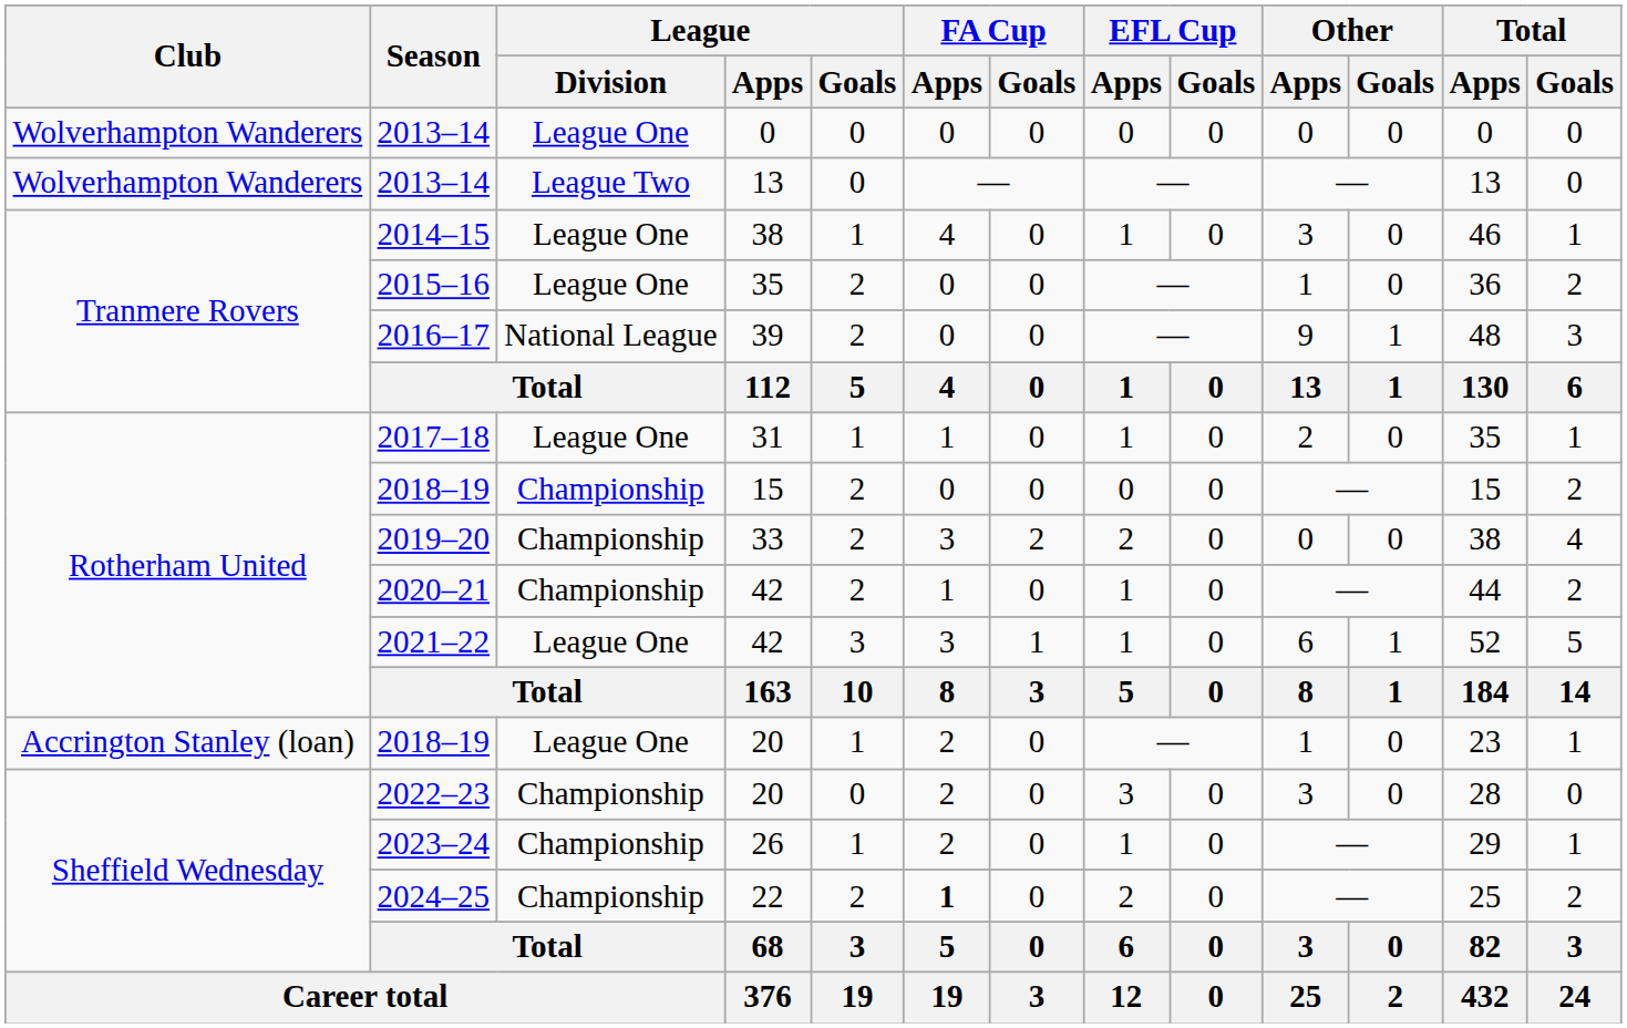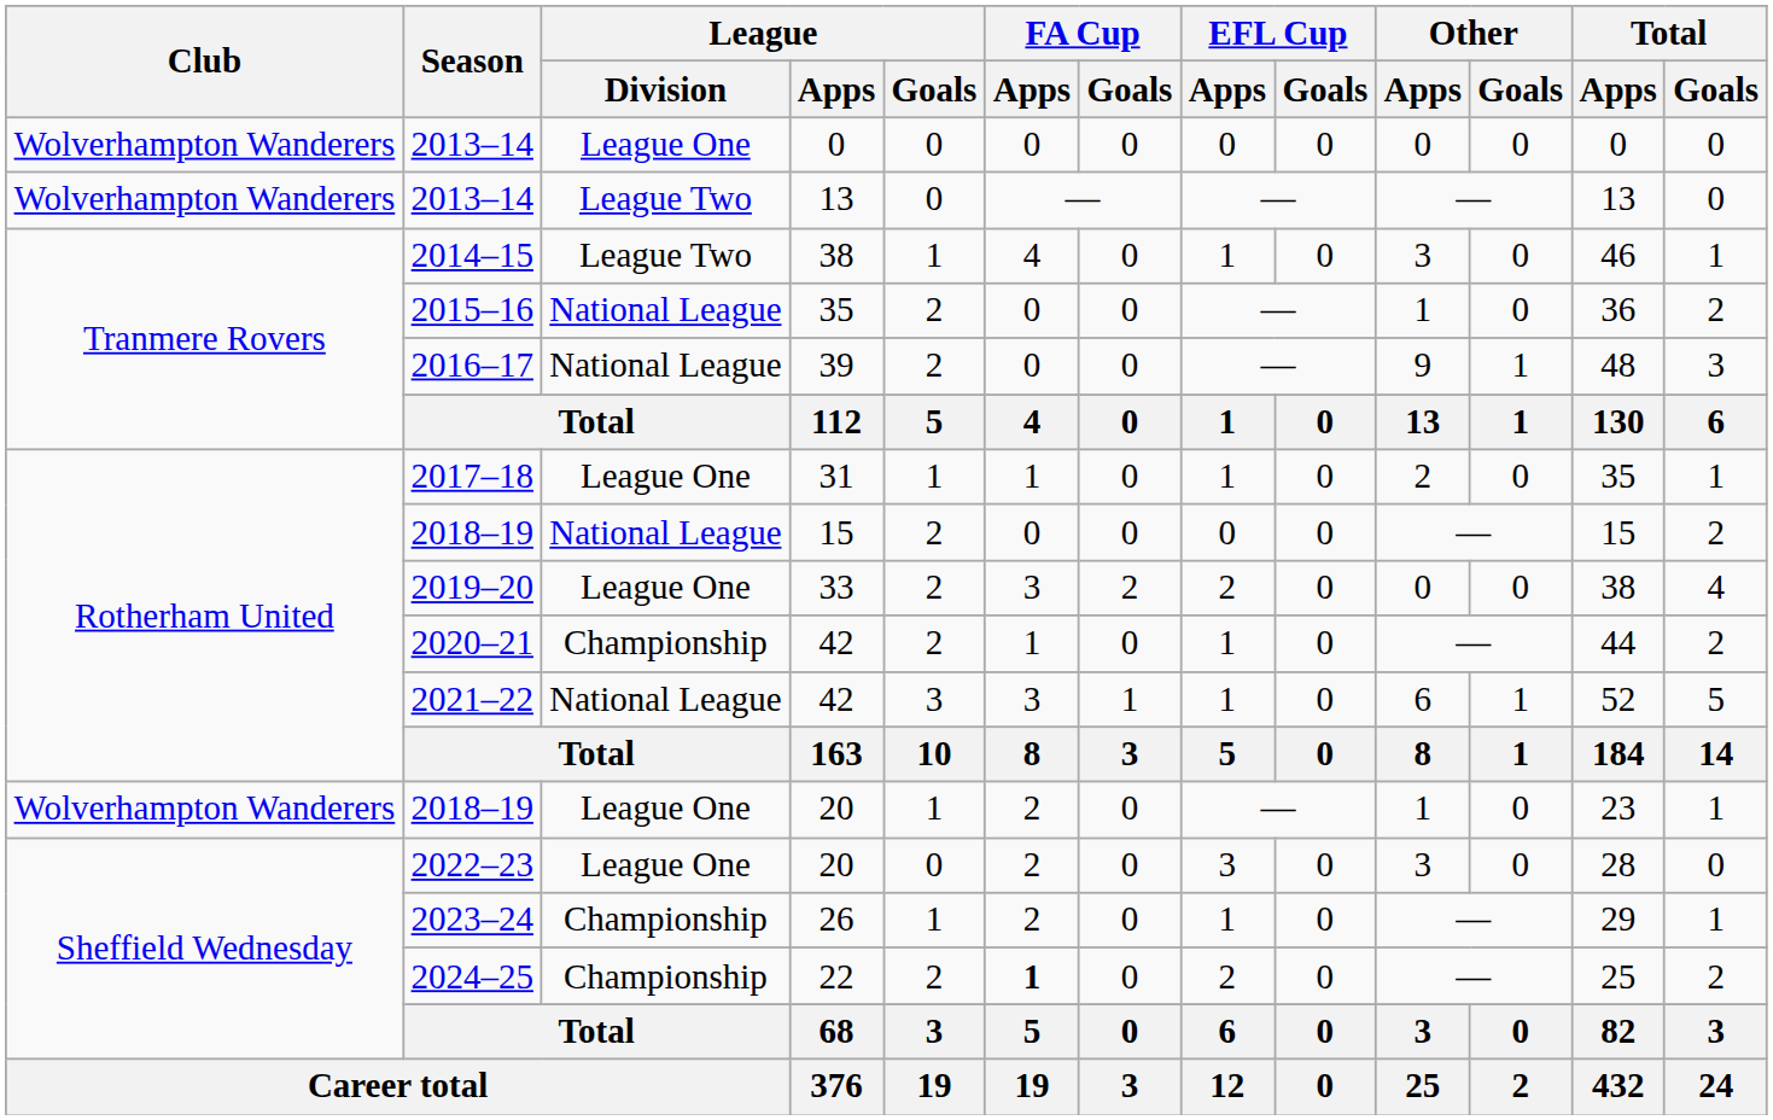2014–15 | League / Division: League One -> League Two
2015–16 | League / Division: League One -> National League
2018–19 / 15 | League / Division: Championship -> National League
2019–20 | League / Division: Championship -> League One
2021–22 | League / Division: League One -> National League
2018–19 / 20 | Club: Accrington Stanley (loan) -> Wolverhampton Wanderers
2022–23 | League / Division: Championship -> League One
